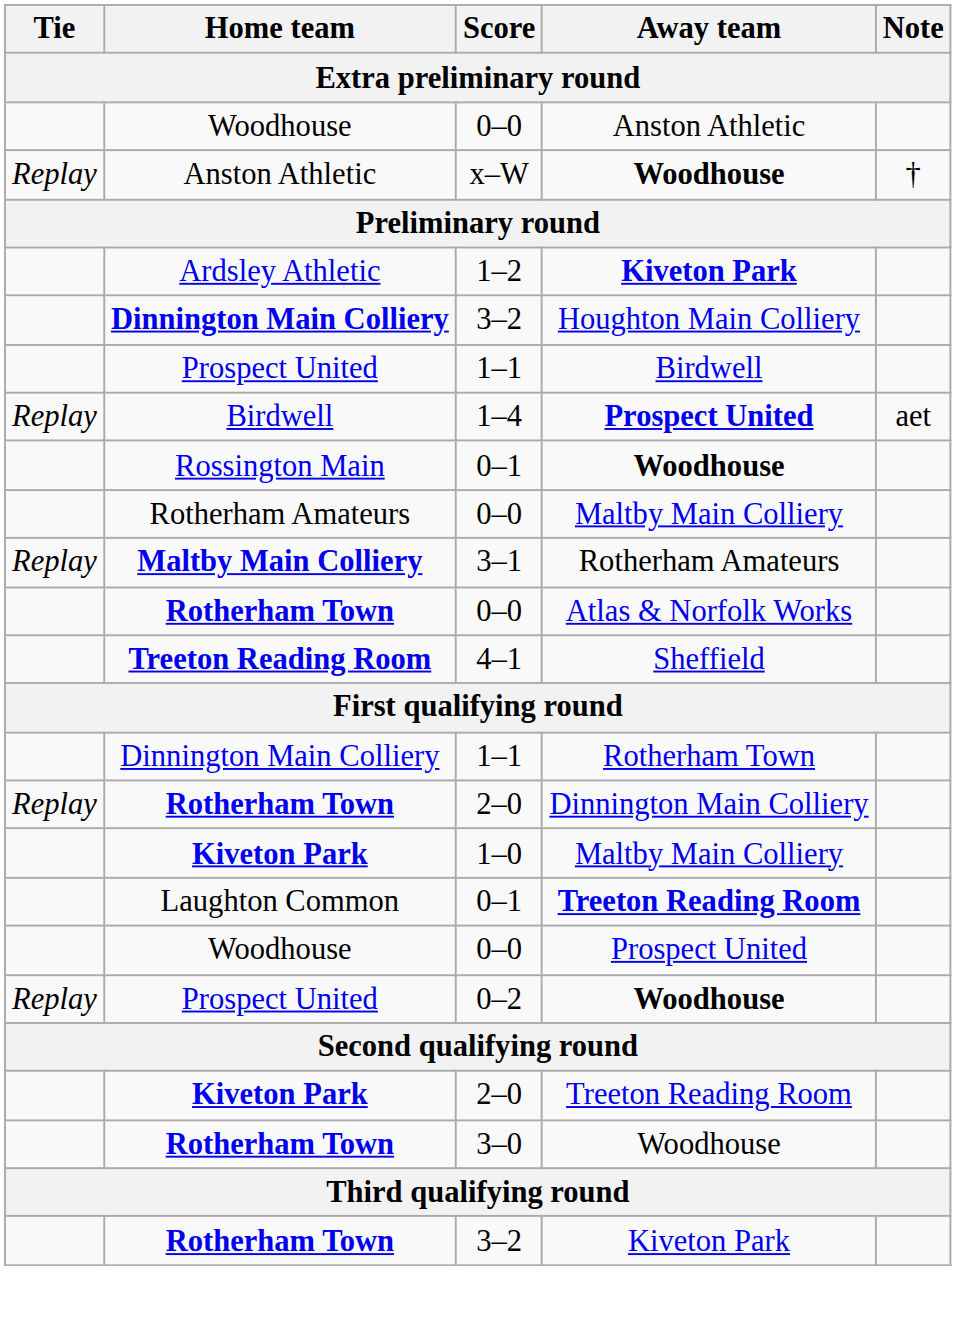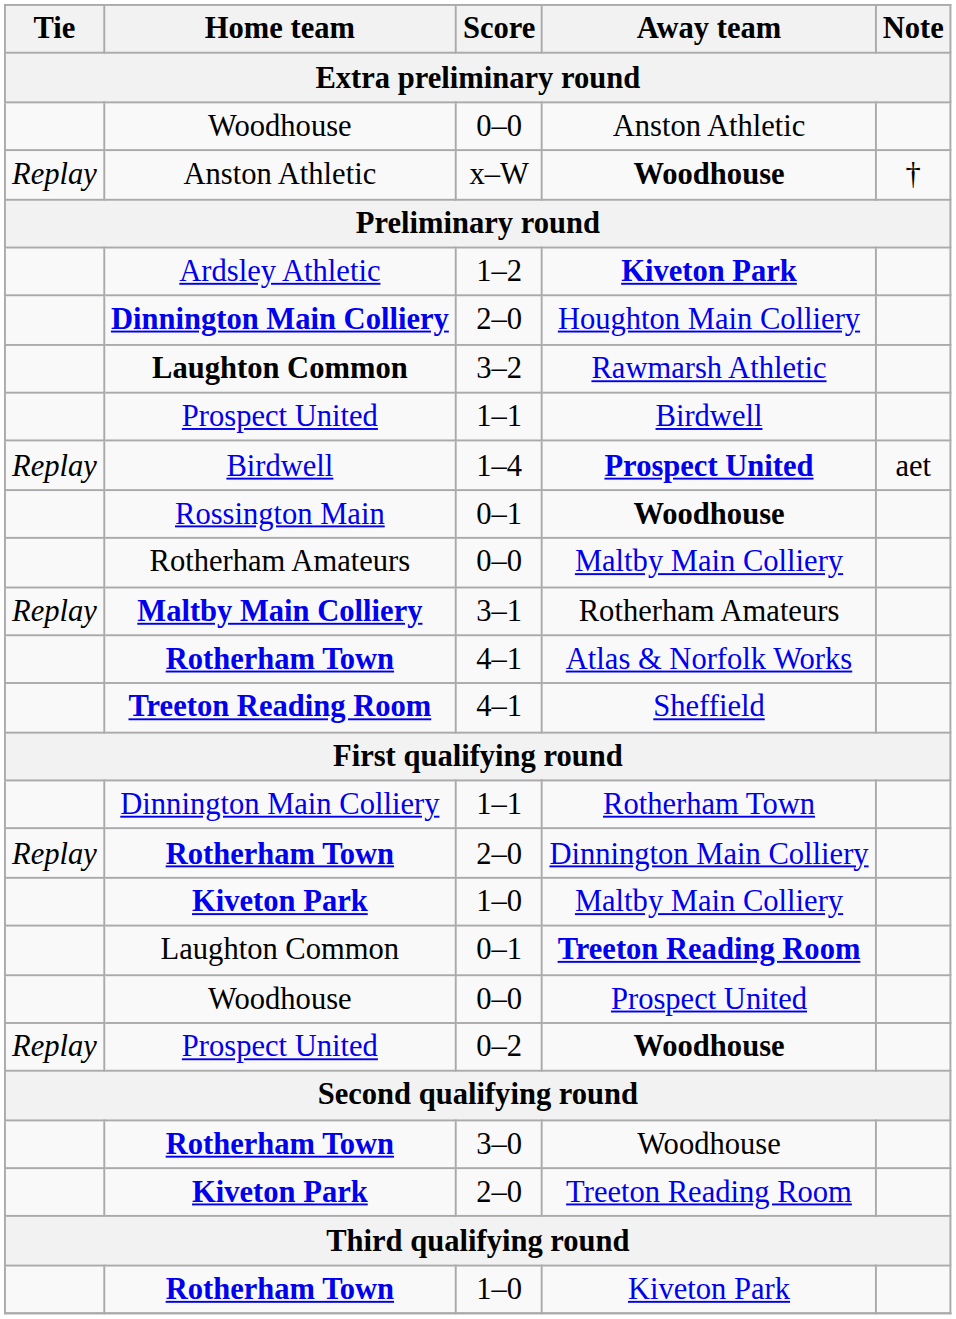Houghton Main Colliery | Score: 3–2 -> 2–0
+ row: Laughton Common | 3–2 | Rawmarsh Athletic
Atlas & Norfolk Works | Score: 0–0 -> 4–1
rows swapped: Kiveton Park / Treeton Reading Room <-> Rotherham Town / Woodhouse
Rotherham Town / Kiveton Park | Score: 3–2 -> 1–0
